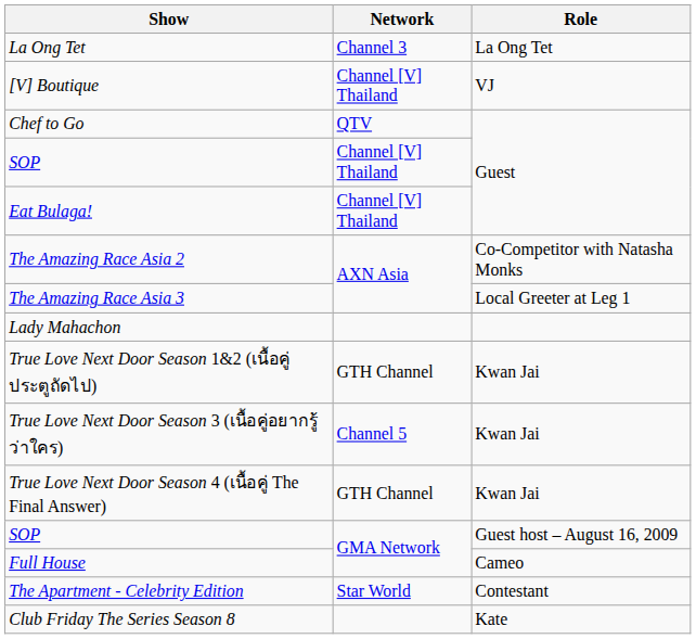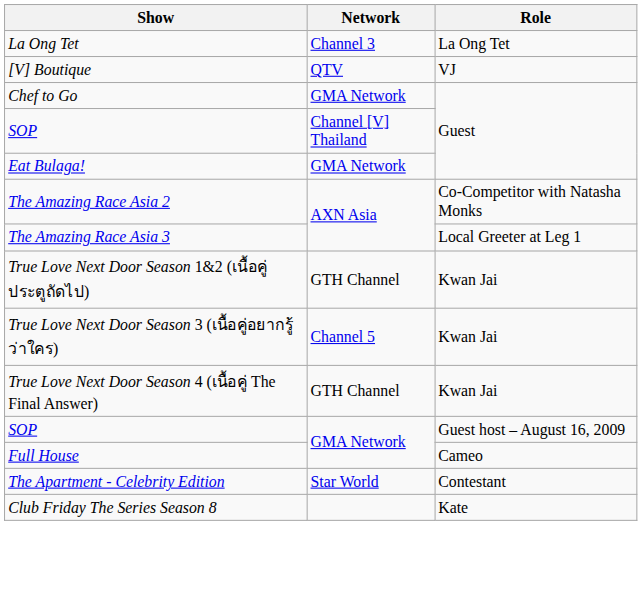[V] Boutique | Network: Channel [V] Thailand -> QTV
Chef to Go | Network: QTV -> GMA Network
Eat Bulaga! | Network: Channel [V] Thailand -> GMA Network
- row: Lady Mahachon
